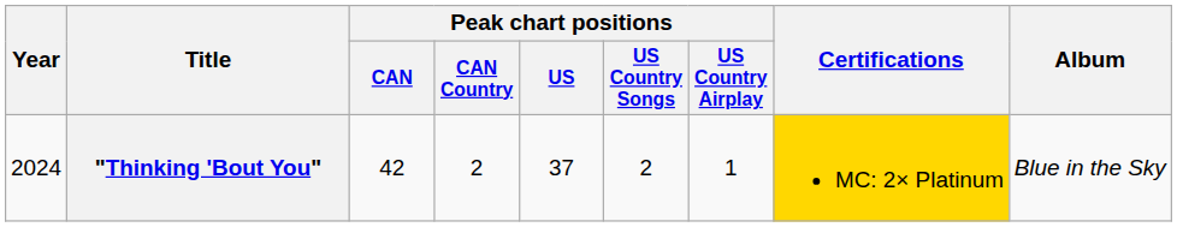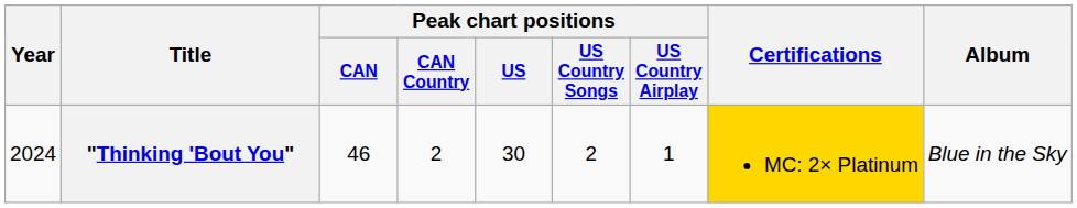"Thinking 'Bout You" | Peak chart positions / CAN: 42 -> 46
"Thinking 'Bout You" | Peak chart positions / US: 37 -> 30
